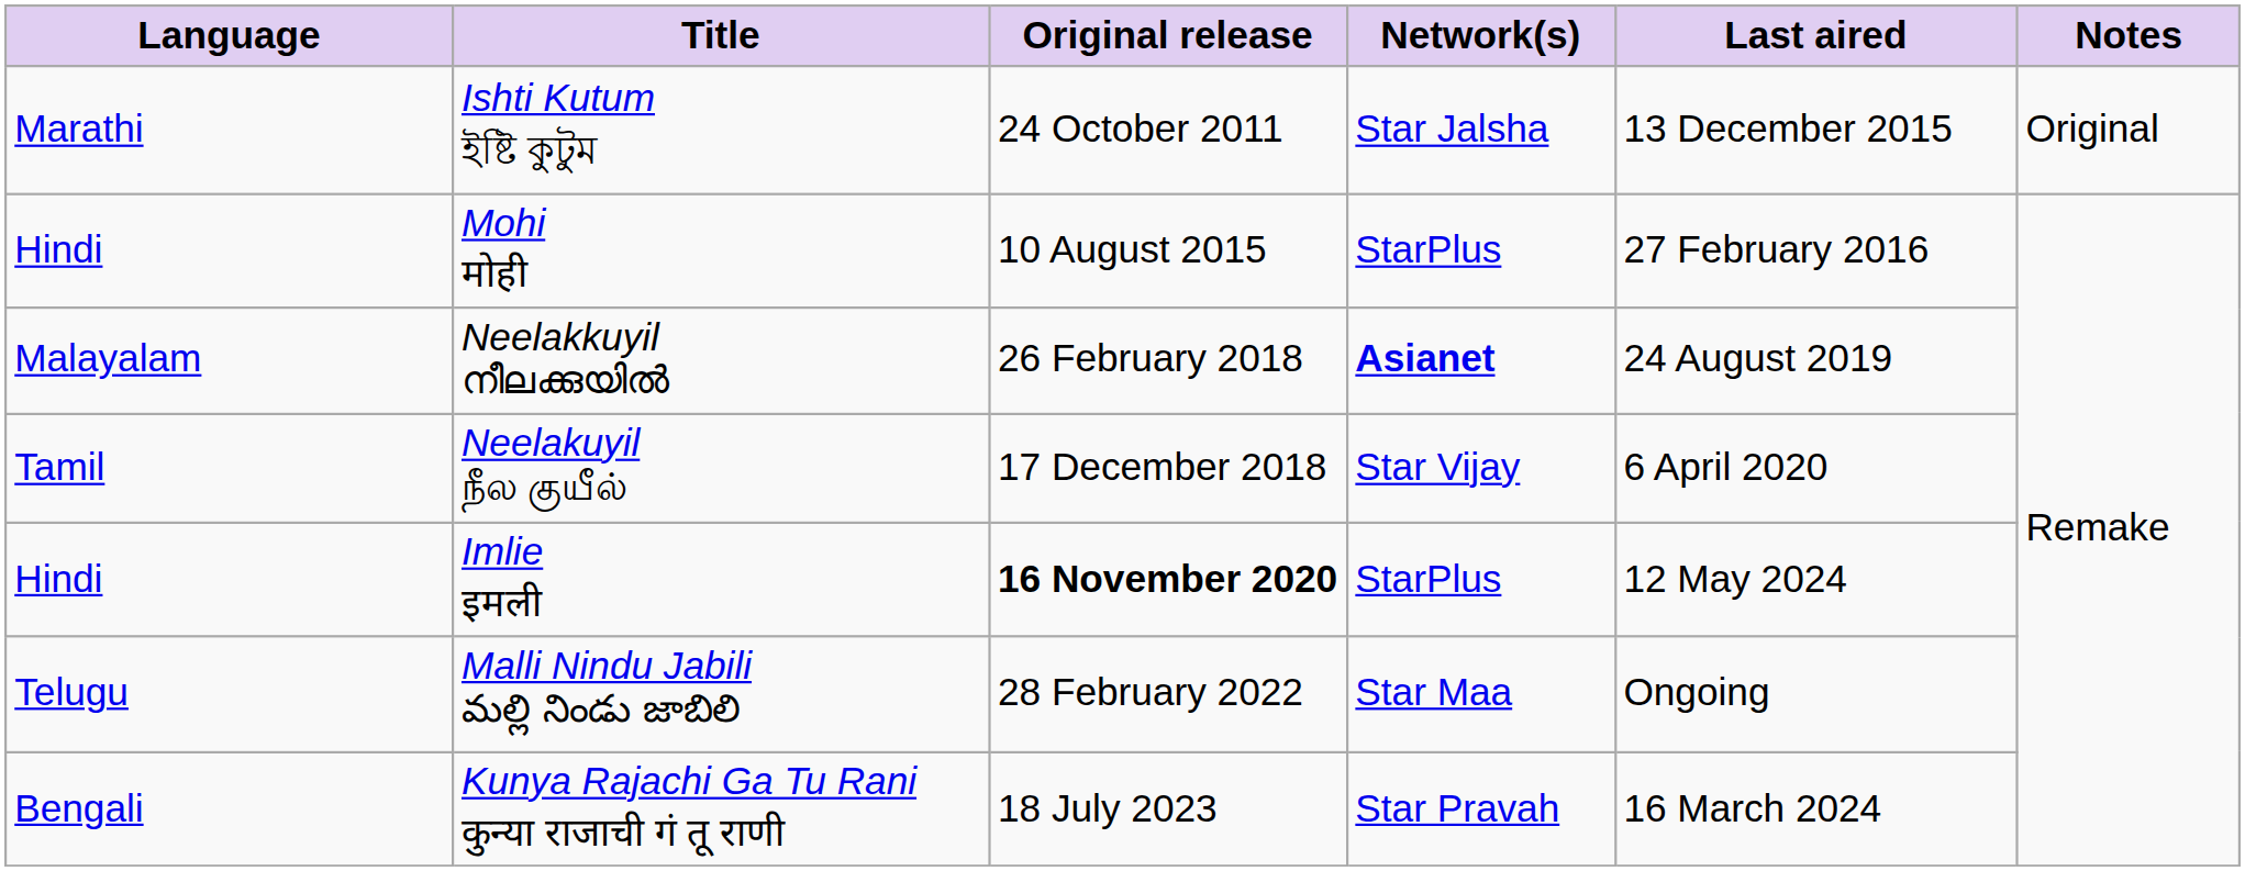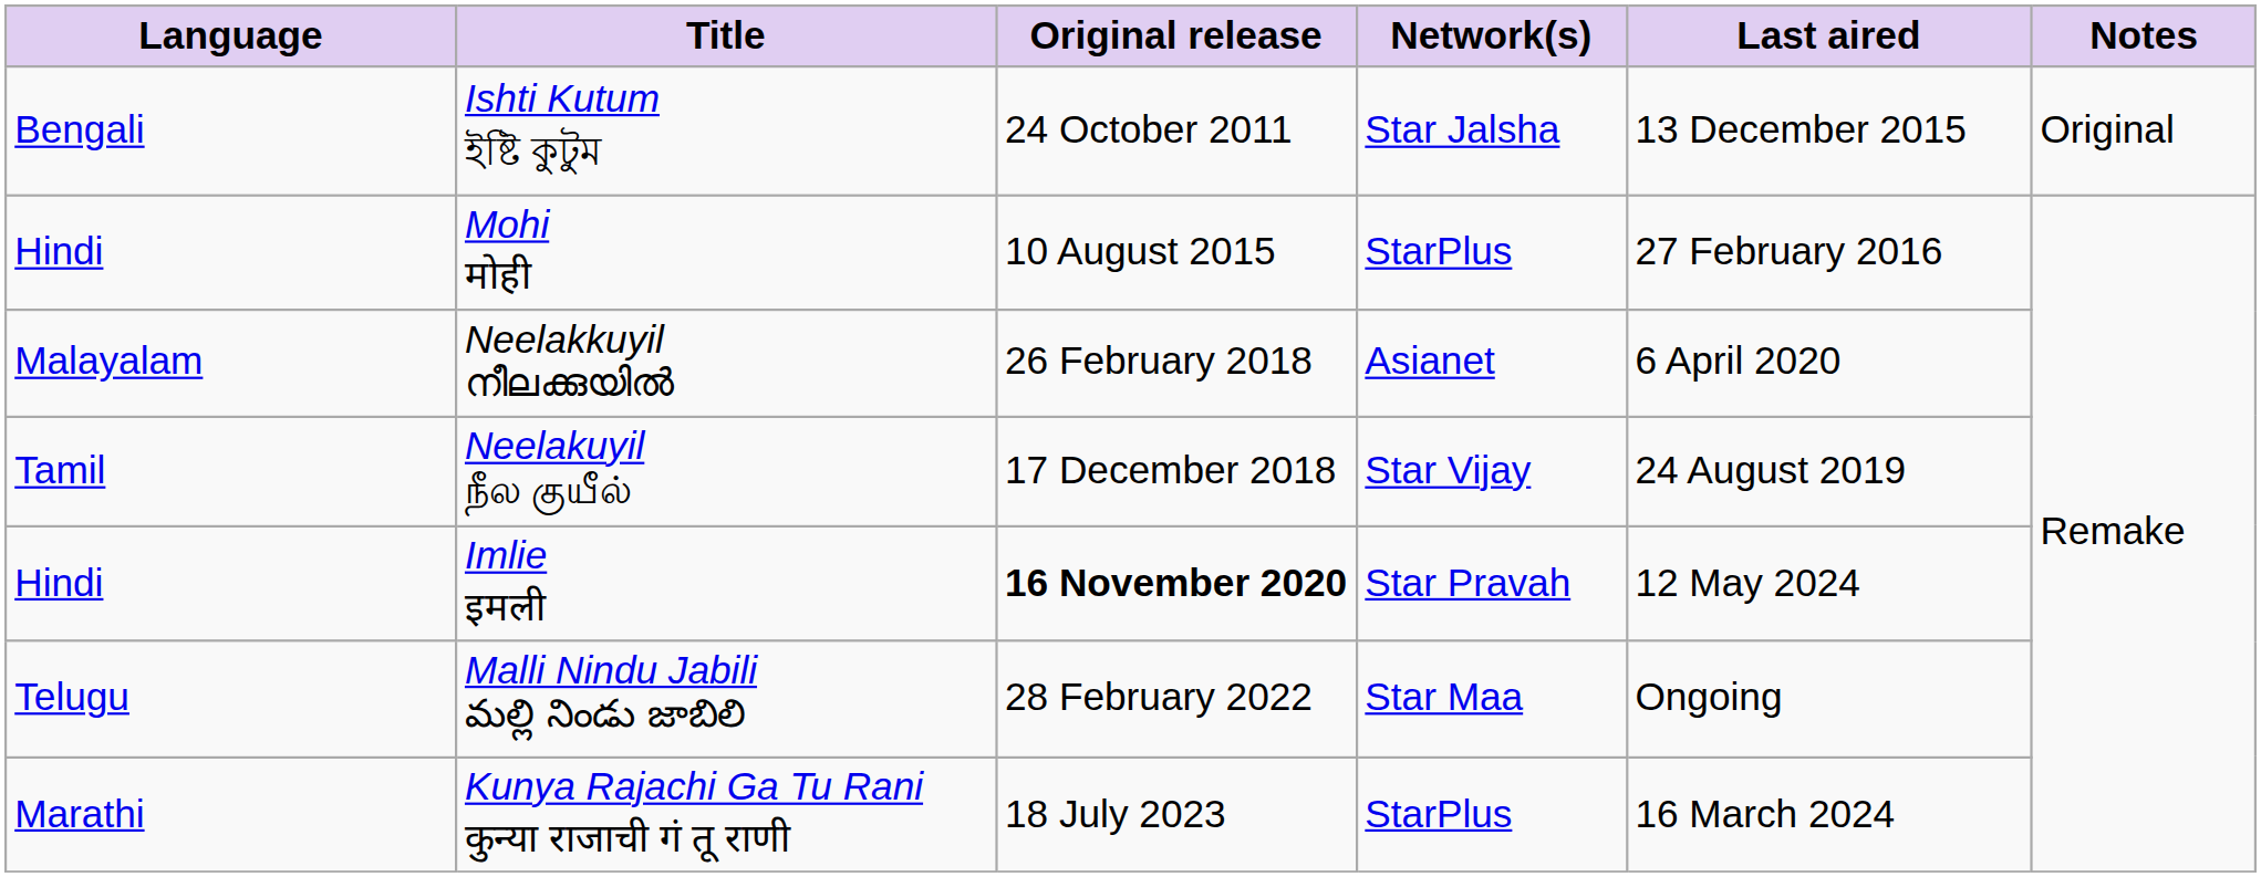Ishti Kutum ইষ্টি কুটুম | Language: Marathi -> Bengali
Neelakkuyil നീലക്കുയിൽ | Network(s): bold -> normal
Neelakkuyil നീലക്കുയിൽ | Last aired: 24 August 2019 -> 6 April 2020
Neelakuyil நீல குயீல் | Last aired: 6 April 2020 -> 24 August 2019
Imlie इमली | Network(s): StarPlus -> Star Pravah
Kunya Rajachi Ga Tu Rani कुन्या राजाची गं तू राणी | Language: Bengali -> Marathi
Kunya Rajachi Ga Tu Rani कुन्या राजाची गं तू राणी | Network(s): Star Pravah -> StarPlus
